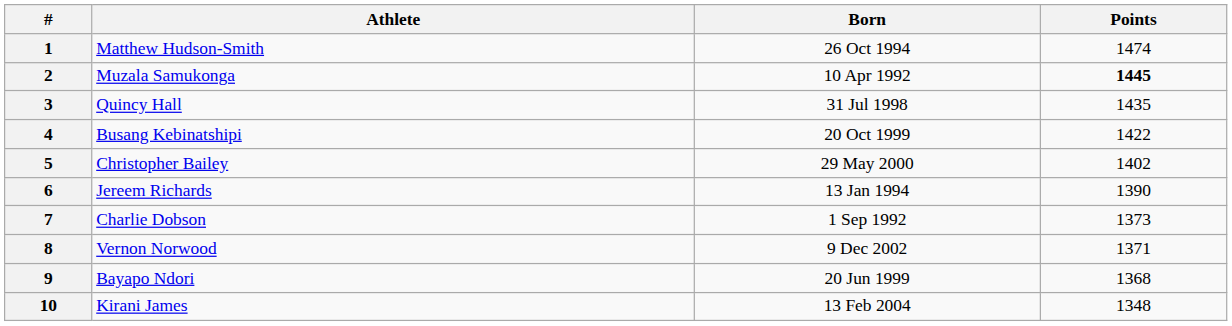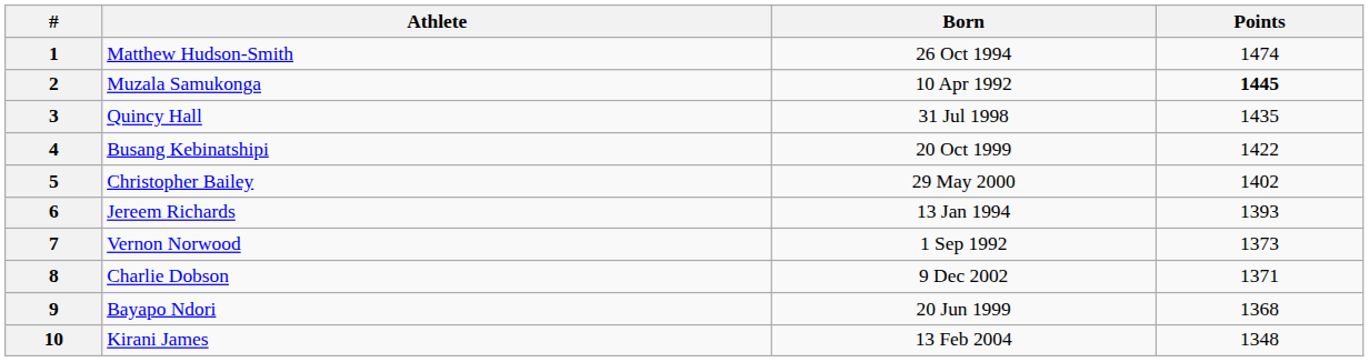6 | Points: 1390 -> 1393
7 | Athlete: Charlie Dobson -> Vernon Norwood
8 | Athlete: Vernon Norwood -> Charlie Dobson
